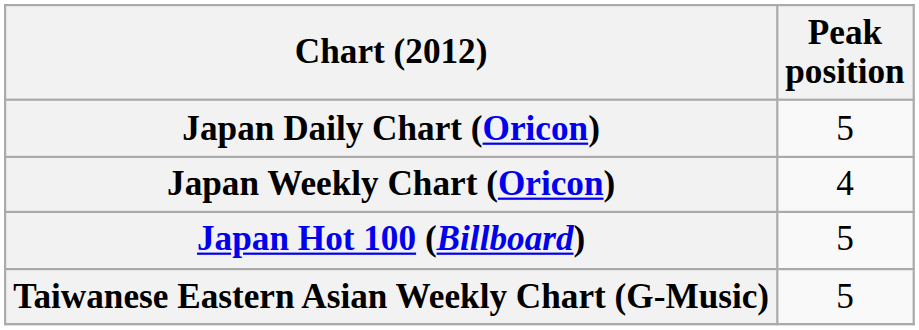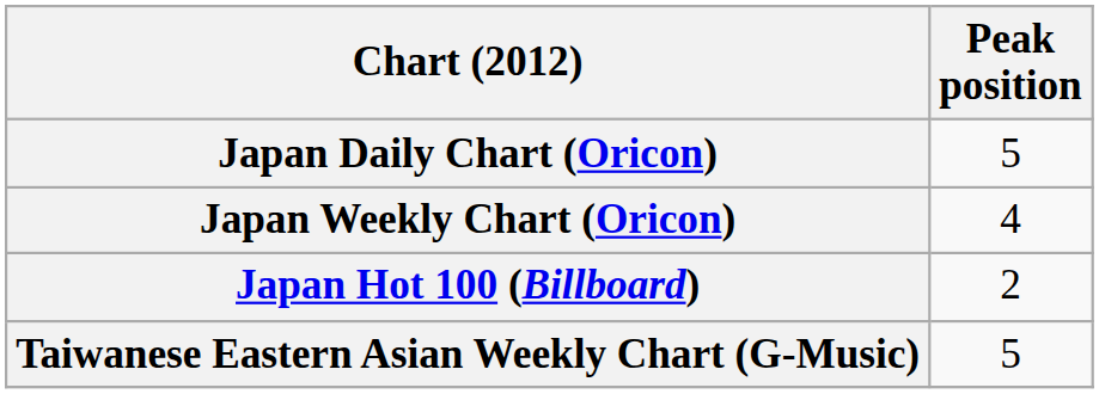Japan Hot 100 (Billboard) | Peak position: 5 -> 2
